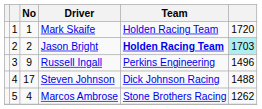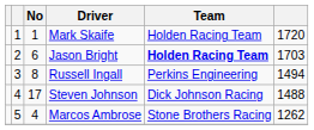Jason Bright | No: 2 -> 6
Jason Bright | column 6: paleturquoise background -> no background
Russell Ingall | No: 9 -> 8
Russell Ingall | column 6: 1496 -> 1494
